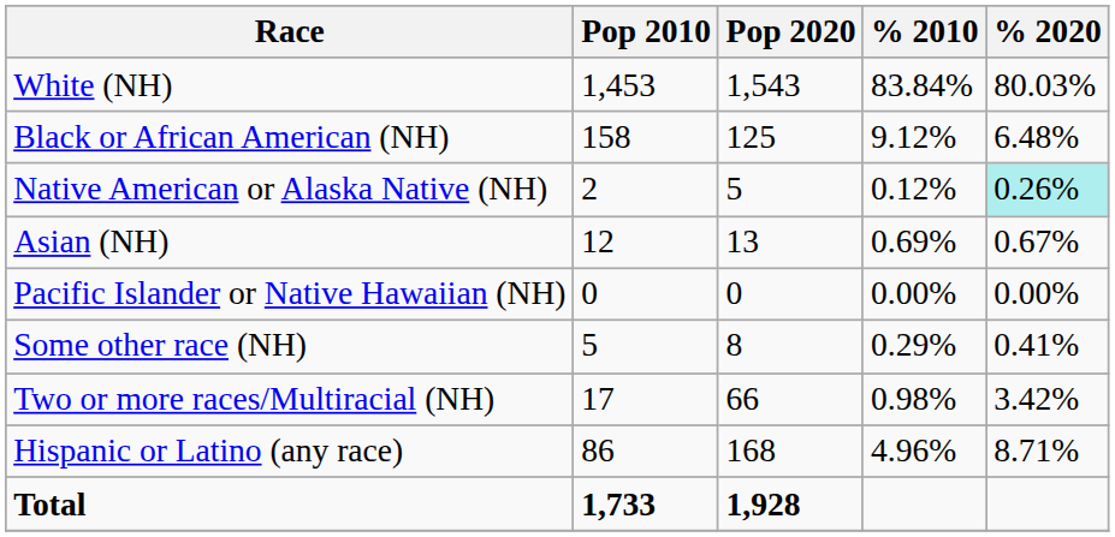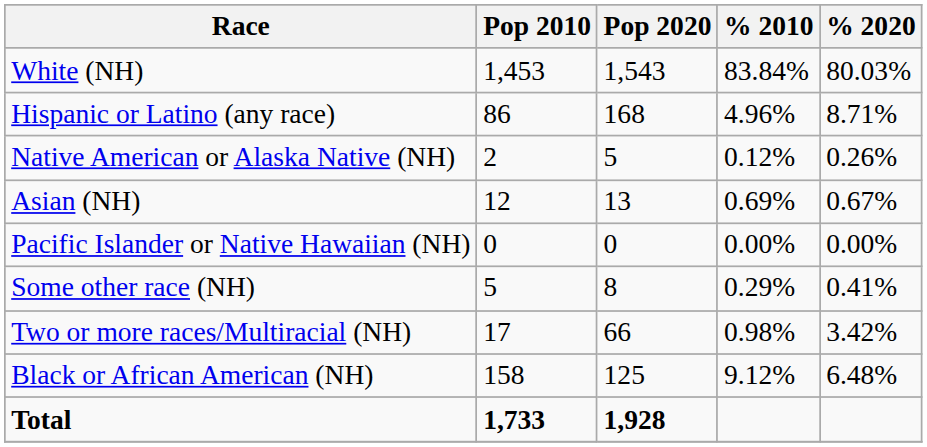rows swapped: Black or African American (NH) <-> Hispanic or Latino (any race)
Native American or Alaska Native (NH) | % 2020: paleturquoise background -> no background
